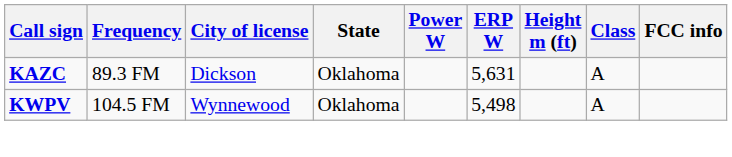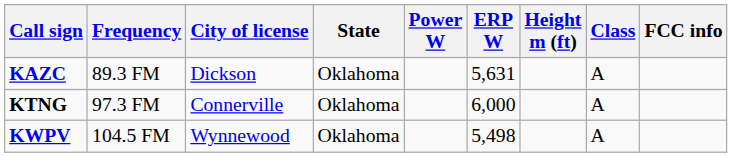+ row: KTNG | 97.3 FM | Connerville | Oklahoma | 6,000 | A
